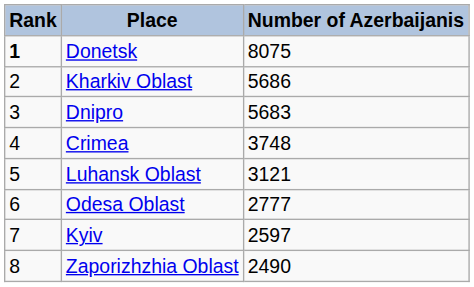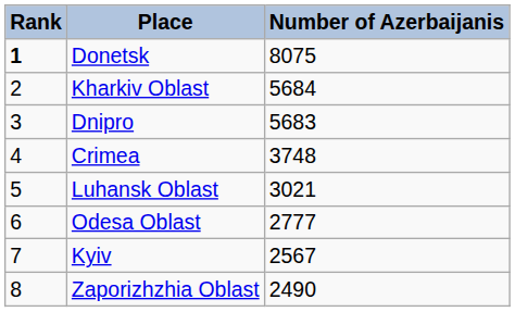Kharkiv Oblast | Number of Azerbaijanis: 5686 -> 5684
Luhansk Oblast | Number of Azerbaijanis: 3121 -> 3021
Kyiv | Number of Azerbaijanis: 2597 -> 2567
